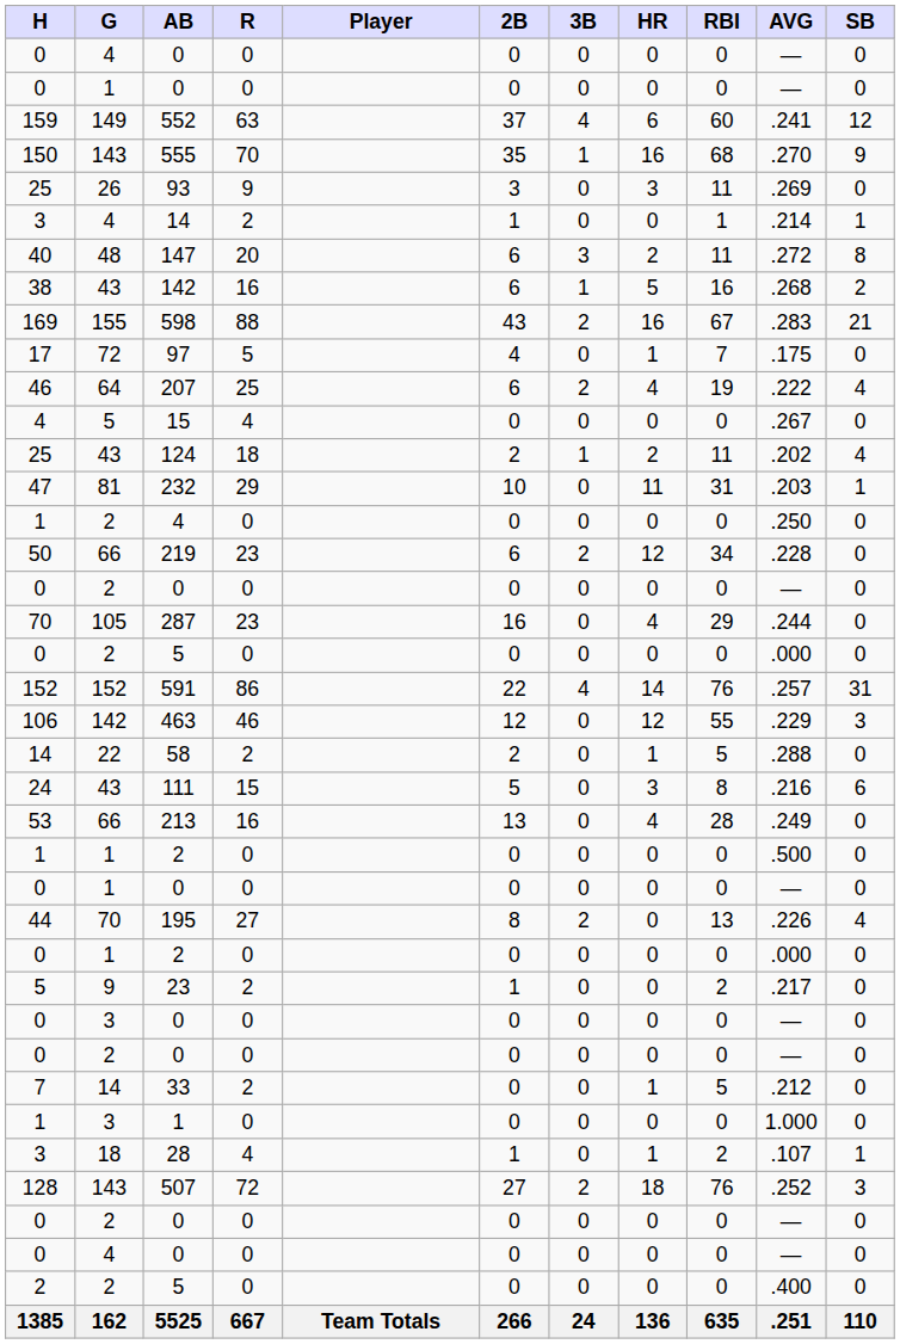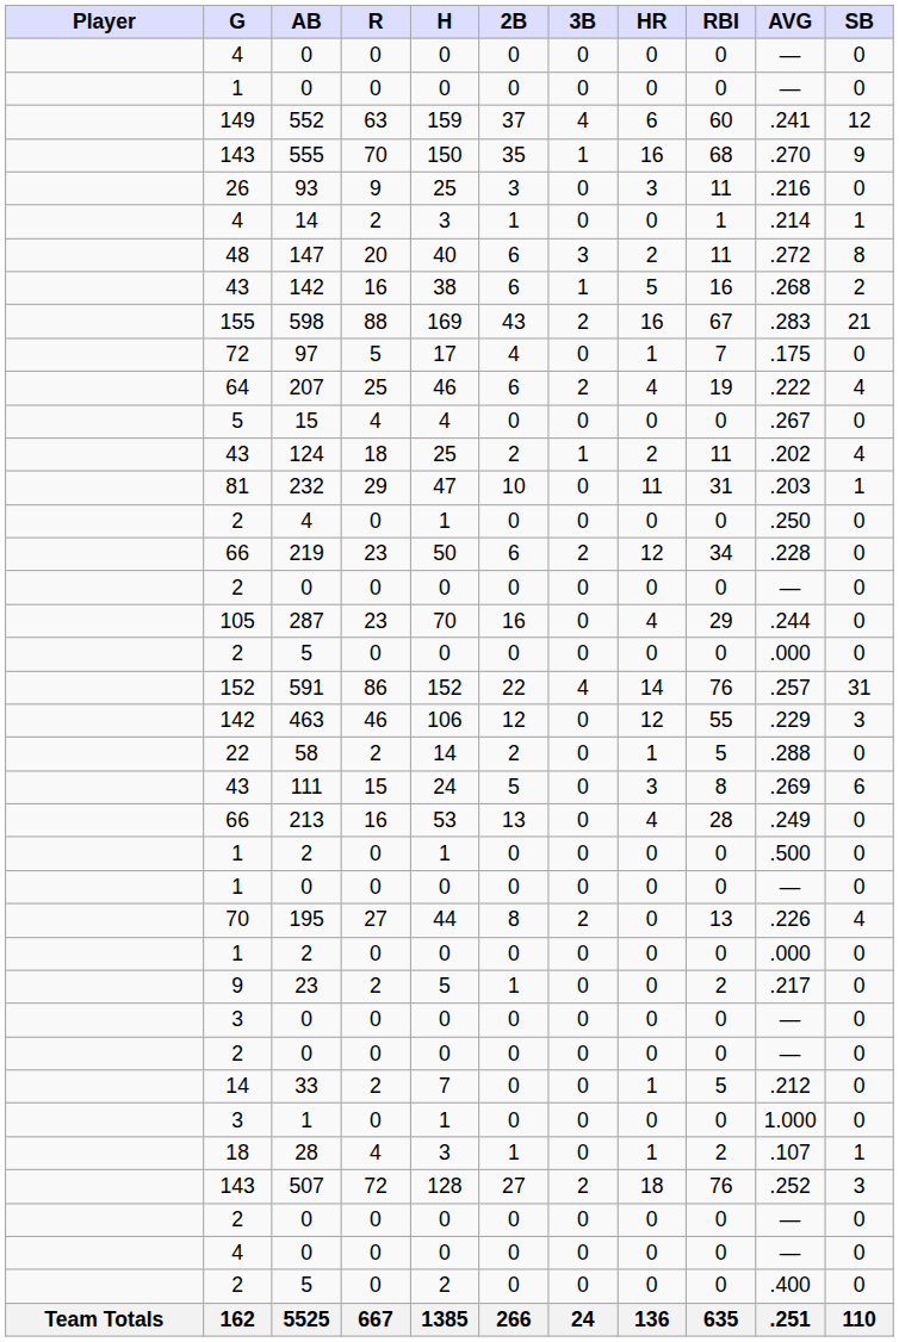columns swapped: Player <-> H
93 | AVG: .269 -> .216
111 | AVG: .216 -> .269
